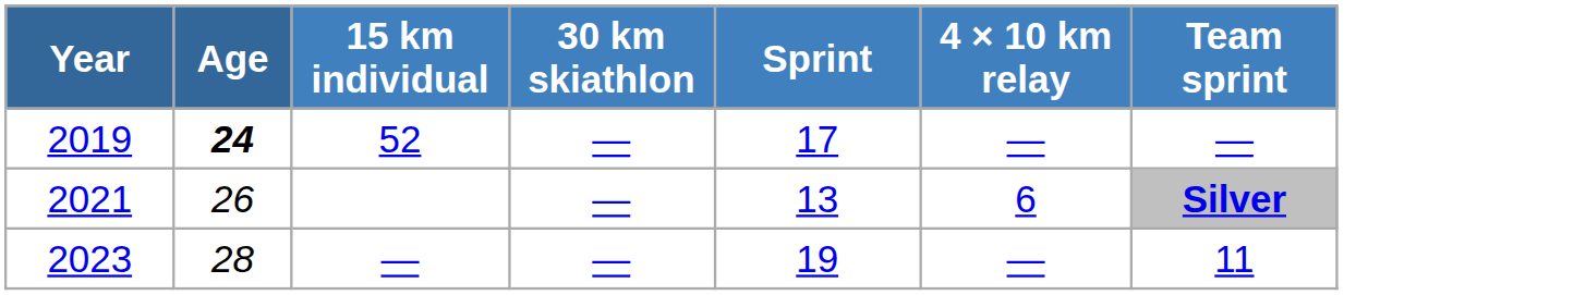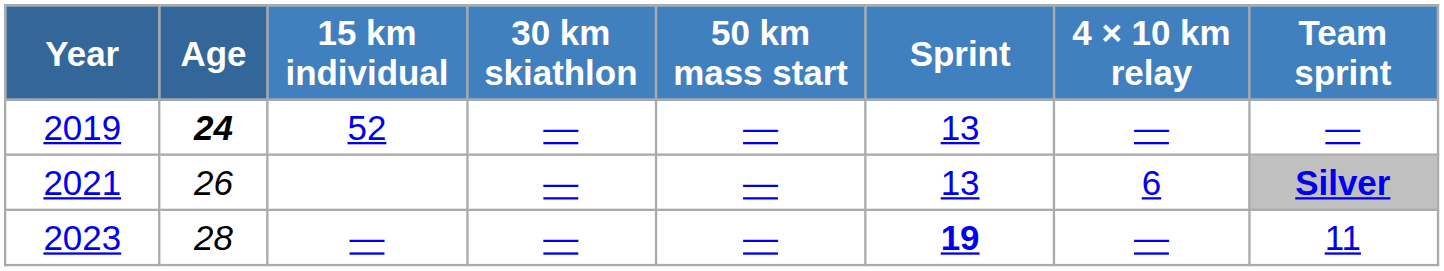+ column: 50 km mass start | — | — | —
2019 | Sprint: 17 -> 13
2023 | Sprint: normal -> bold
